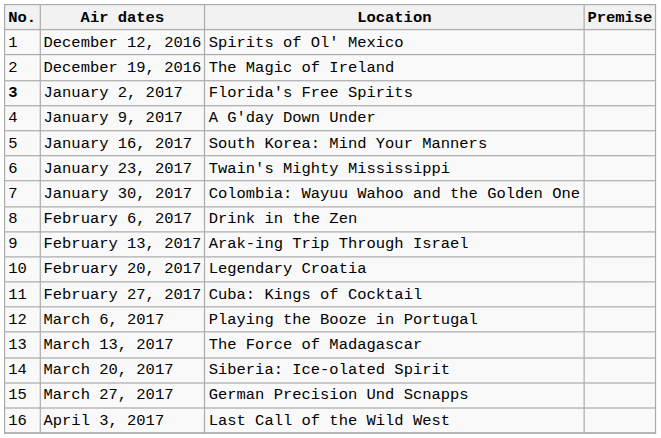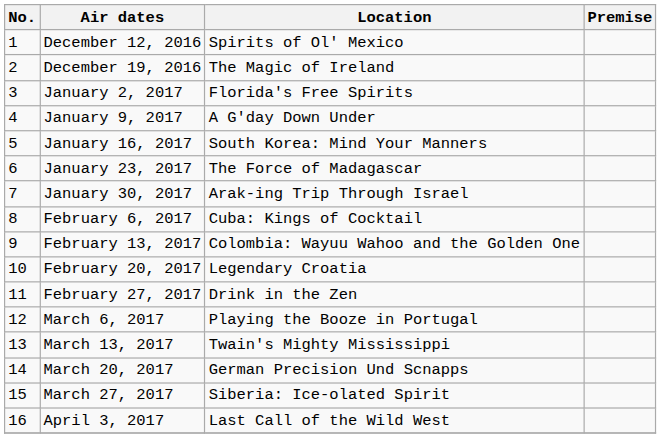January 2, 2017 | No.: bold -> normal
January 23, 2017 | Location: Twain's Mighty Mississippi -> The Force of Madagascar
January 30, 2017 | Location: Colombia: Wayuu Wahoo and the Golden One -> Arak-ing Trip Through Israel
February 6, 2017 | Location: Drink in the Zen -> Cuba: Kings of Cocktail
February 13, 2017 | Location: Arak-ing Trip Through Israel -> Colombia: Wayuu Wahoo and the Golden One
February 27, 2017 | Location: Cuba: Kings of Cocktail -> Drink in the Zen
March 13, 2017 | Location: The Force of Madagascar -> Twain's Mighty Mississippi
March 20, 2017 | Location: Siberia: Ice-olated Spirit -> German Precision Und Scnapps
March 27, 2017 | Location: German Precision Und Scnapps -> Siberia: Ice-olated Spirit
